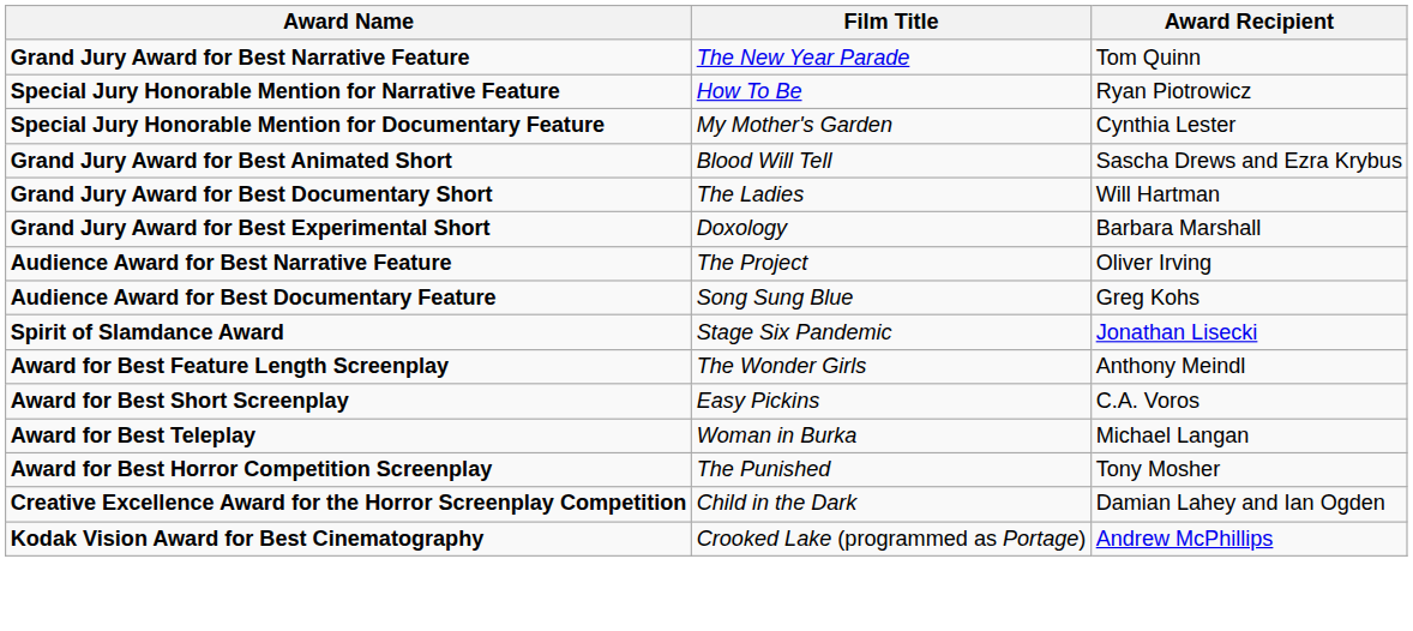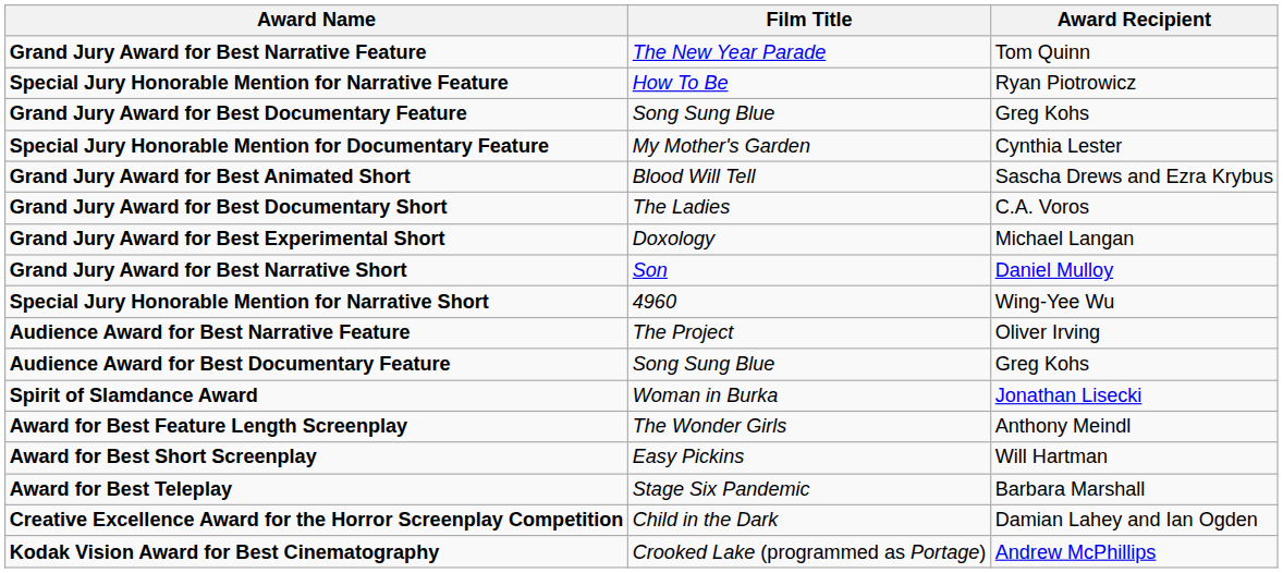+ row: Grand Jury Award for Best Documentary Feature | Song Sung Blue | Greg Kohs
Grand Jury Award for Best Documentary Short | Award Recipient: Will Hartman -> C.A. Voros
Grand Jury Award for Best Experimental Short | Award Recipient: Barbara Marshall -> Michael Langan
+ row: Grand Jury Award for Best Narrative Short | Son | Daniel Mulloy
+ row: Special Jury Honorable Mention for Narrative Short | 4960 | Wing-Yee Wu
Spirit of Slamdance Award | Film Title: Stage Six Pandemic -> Woman in Burka
Award for Best Short Screenplay | Award Recipient: C.A. Voros -> Will Hartman
Award for Best Teleplay | Film Title: Woman in Burka -> Stage Six Pandemic
Award for Best Teleplay | Award Recipient: Michael Langan -> Barbara Marshall
- row: Award for Best Horror Competition Screenplay | The Punished | Tony Mosher
